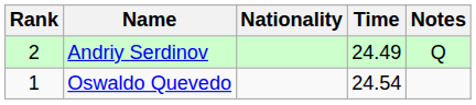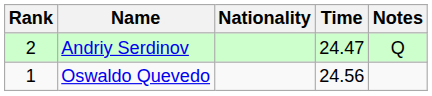Andriy Serdinov | Time: 24.49 -> 24.47
Oswaldo Quevedo | Time: 24.54 -> 24.56
